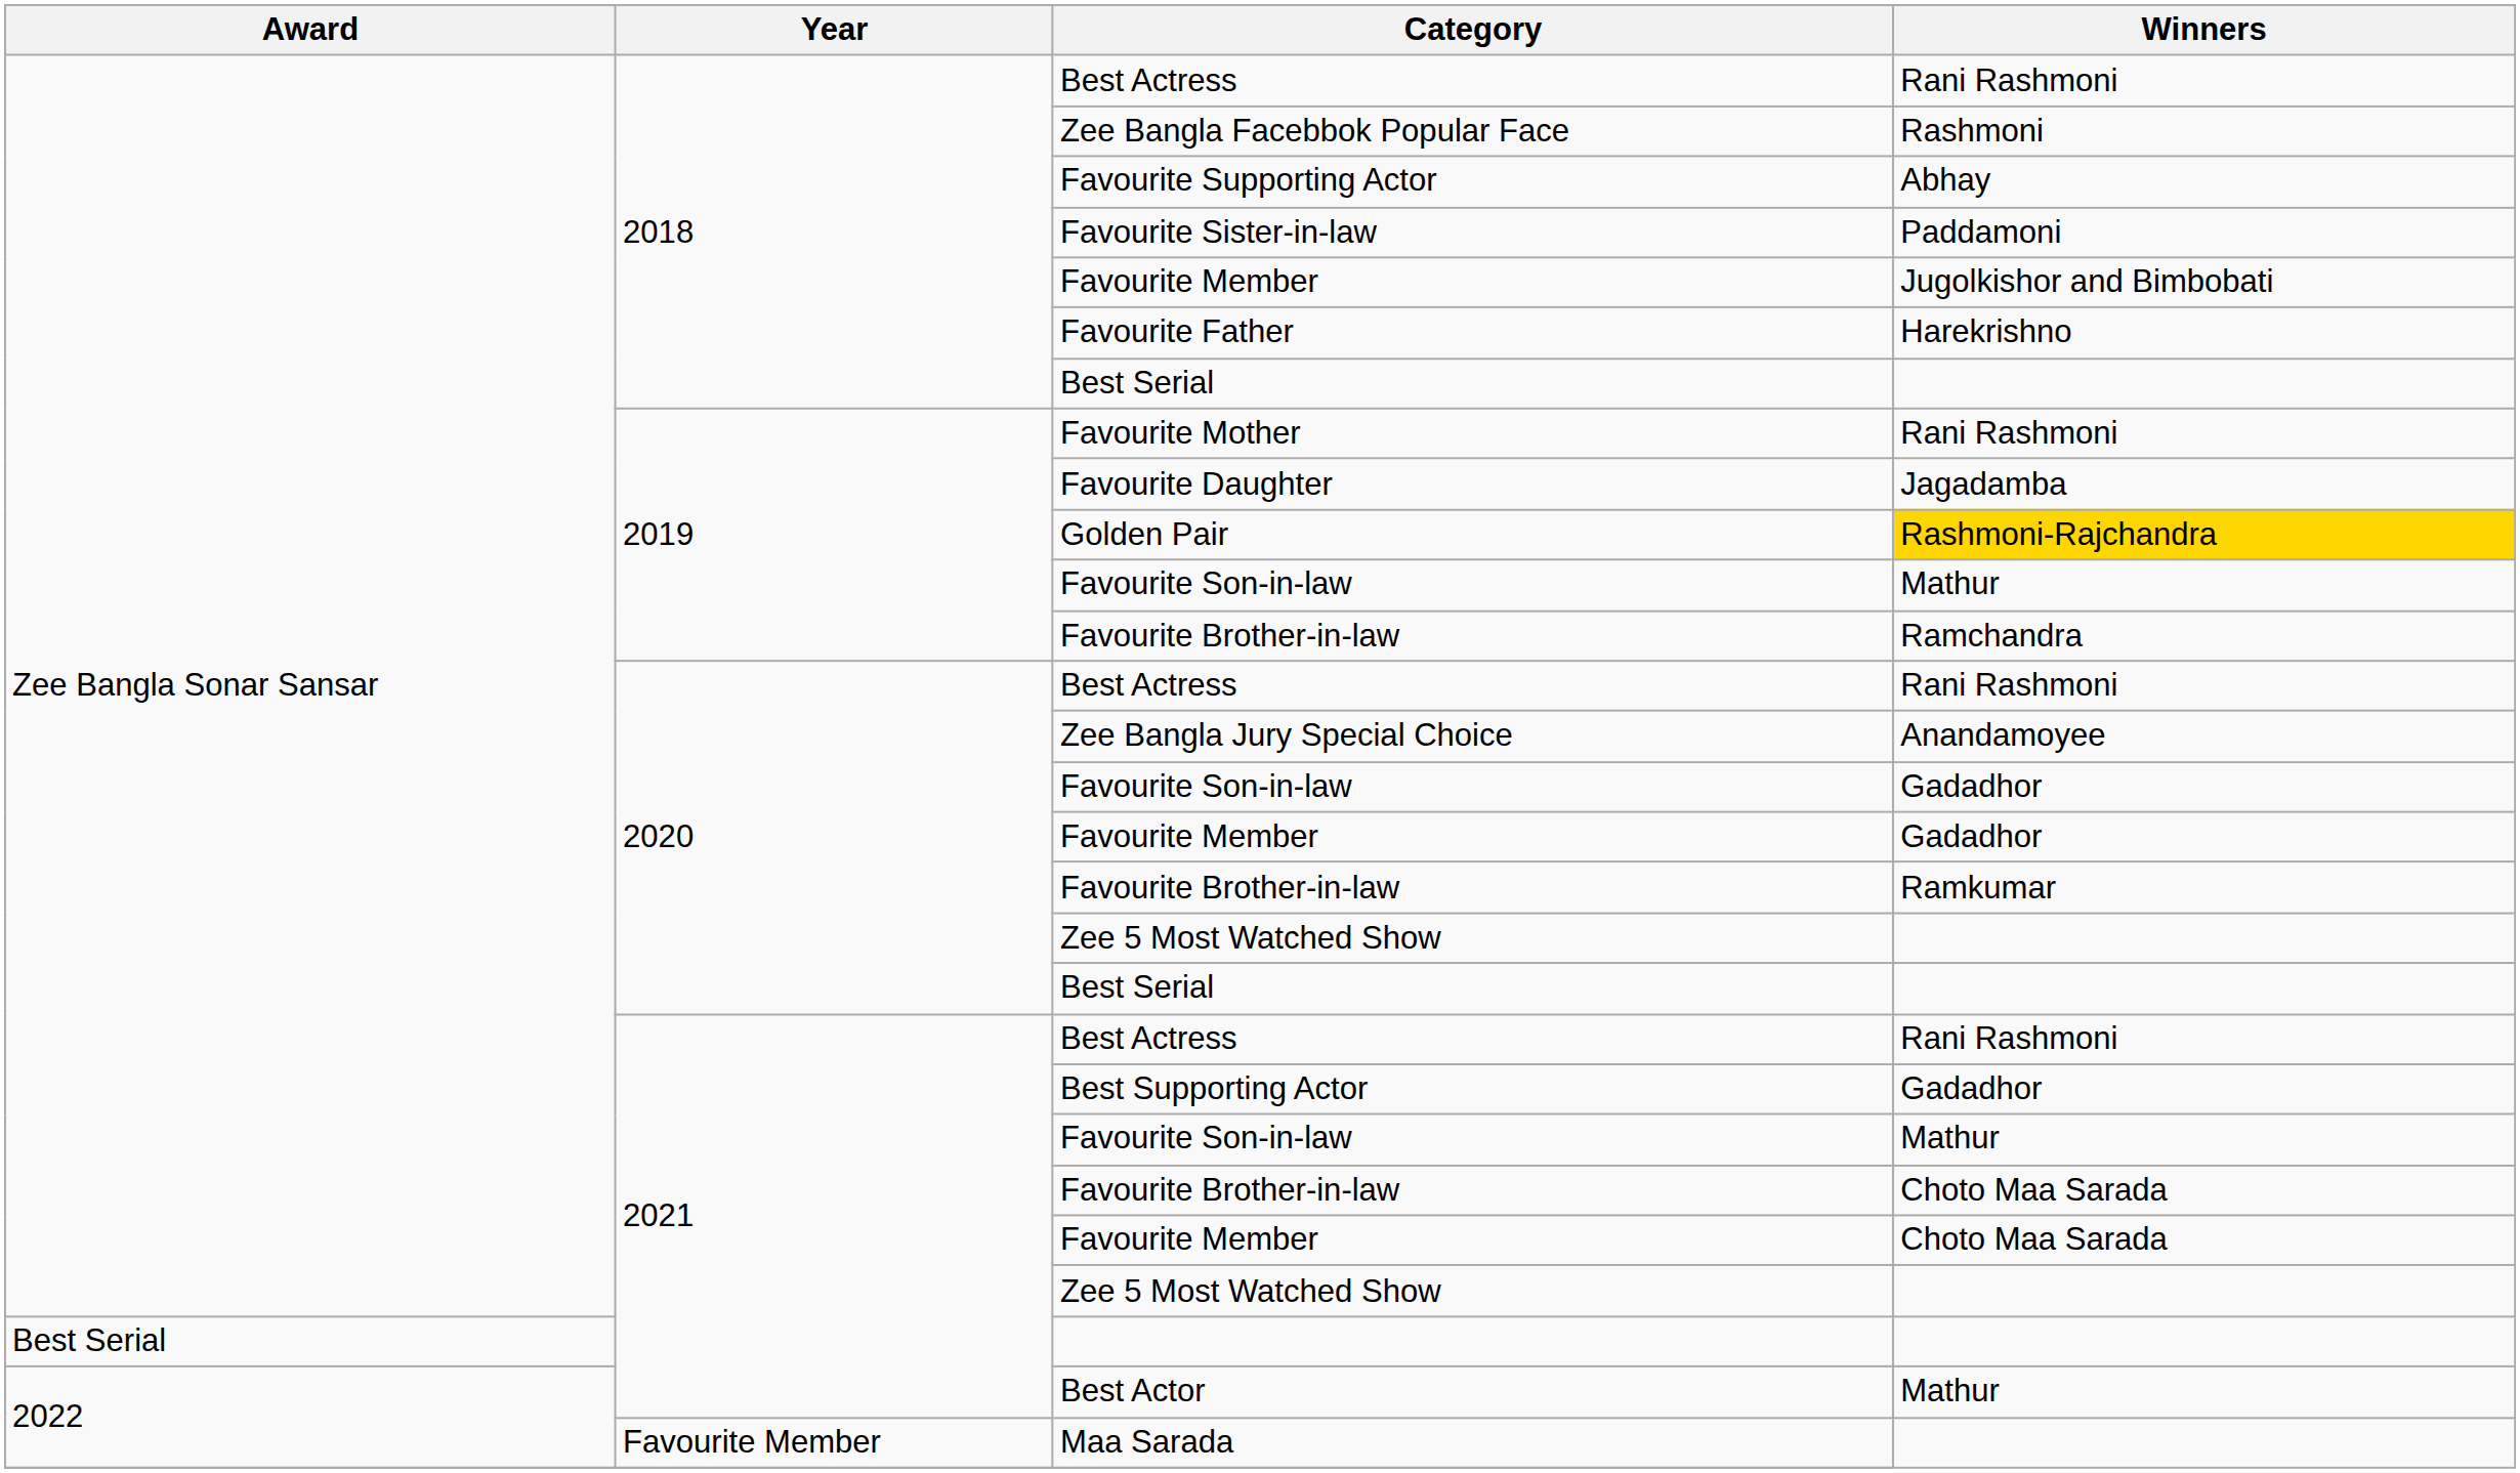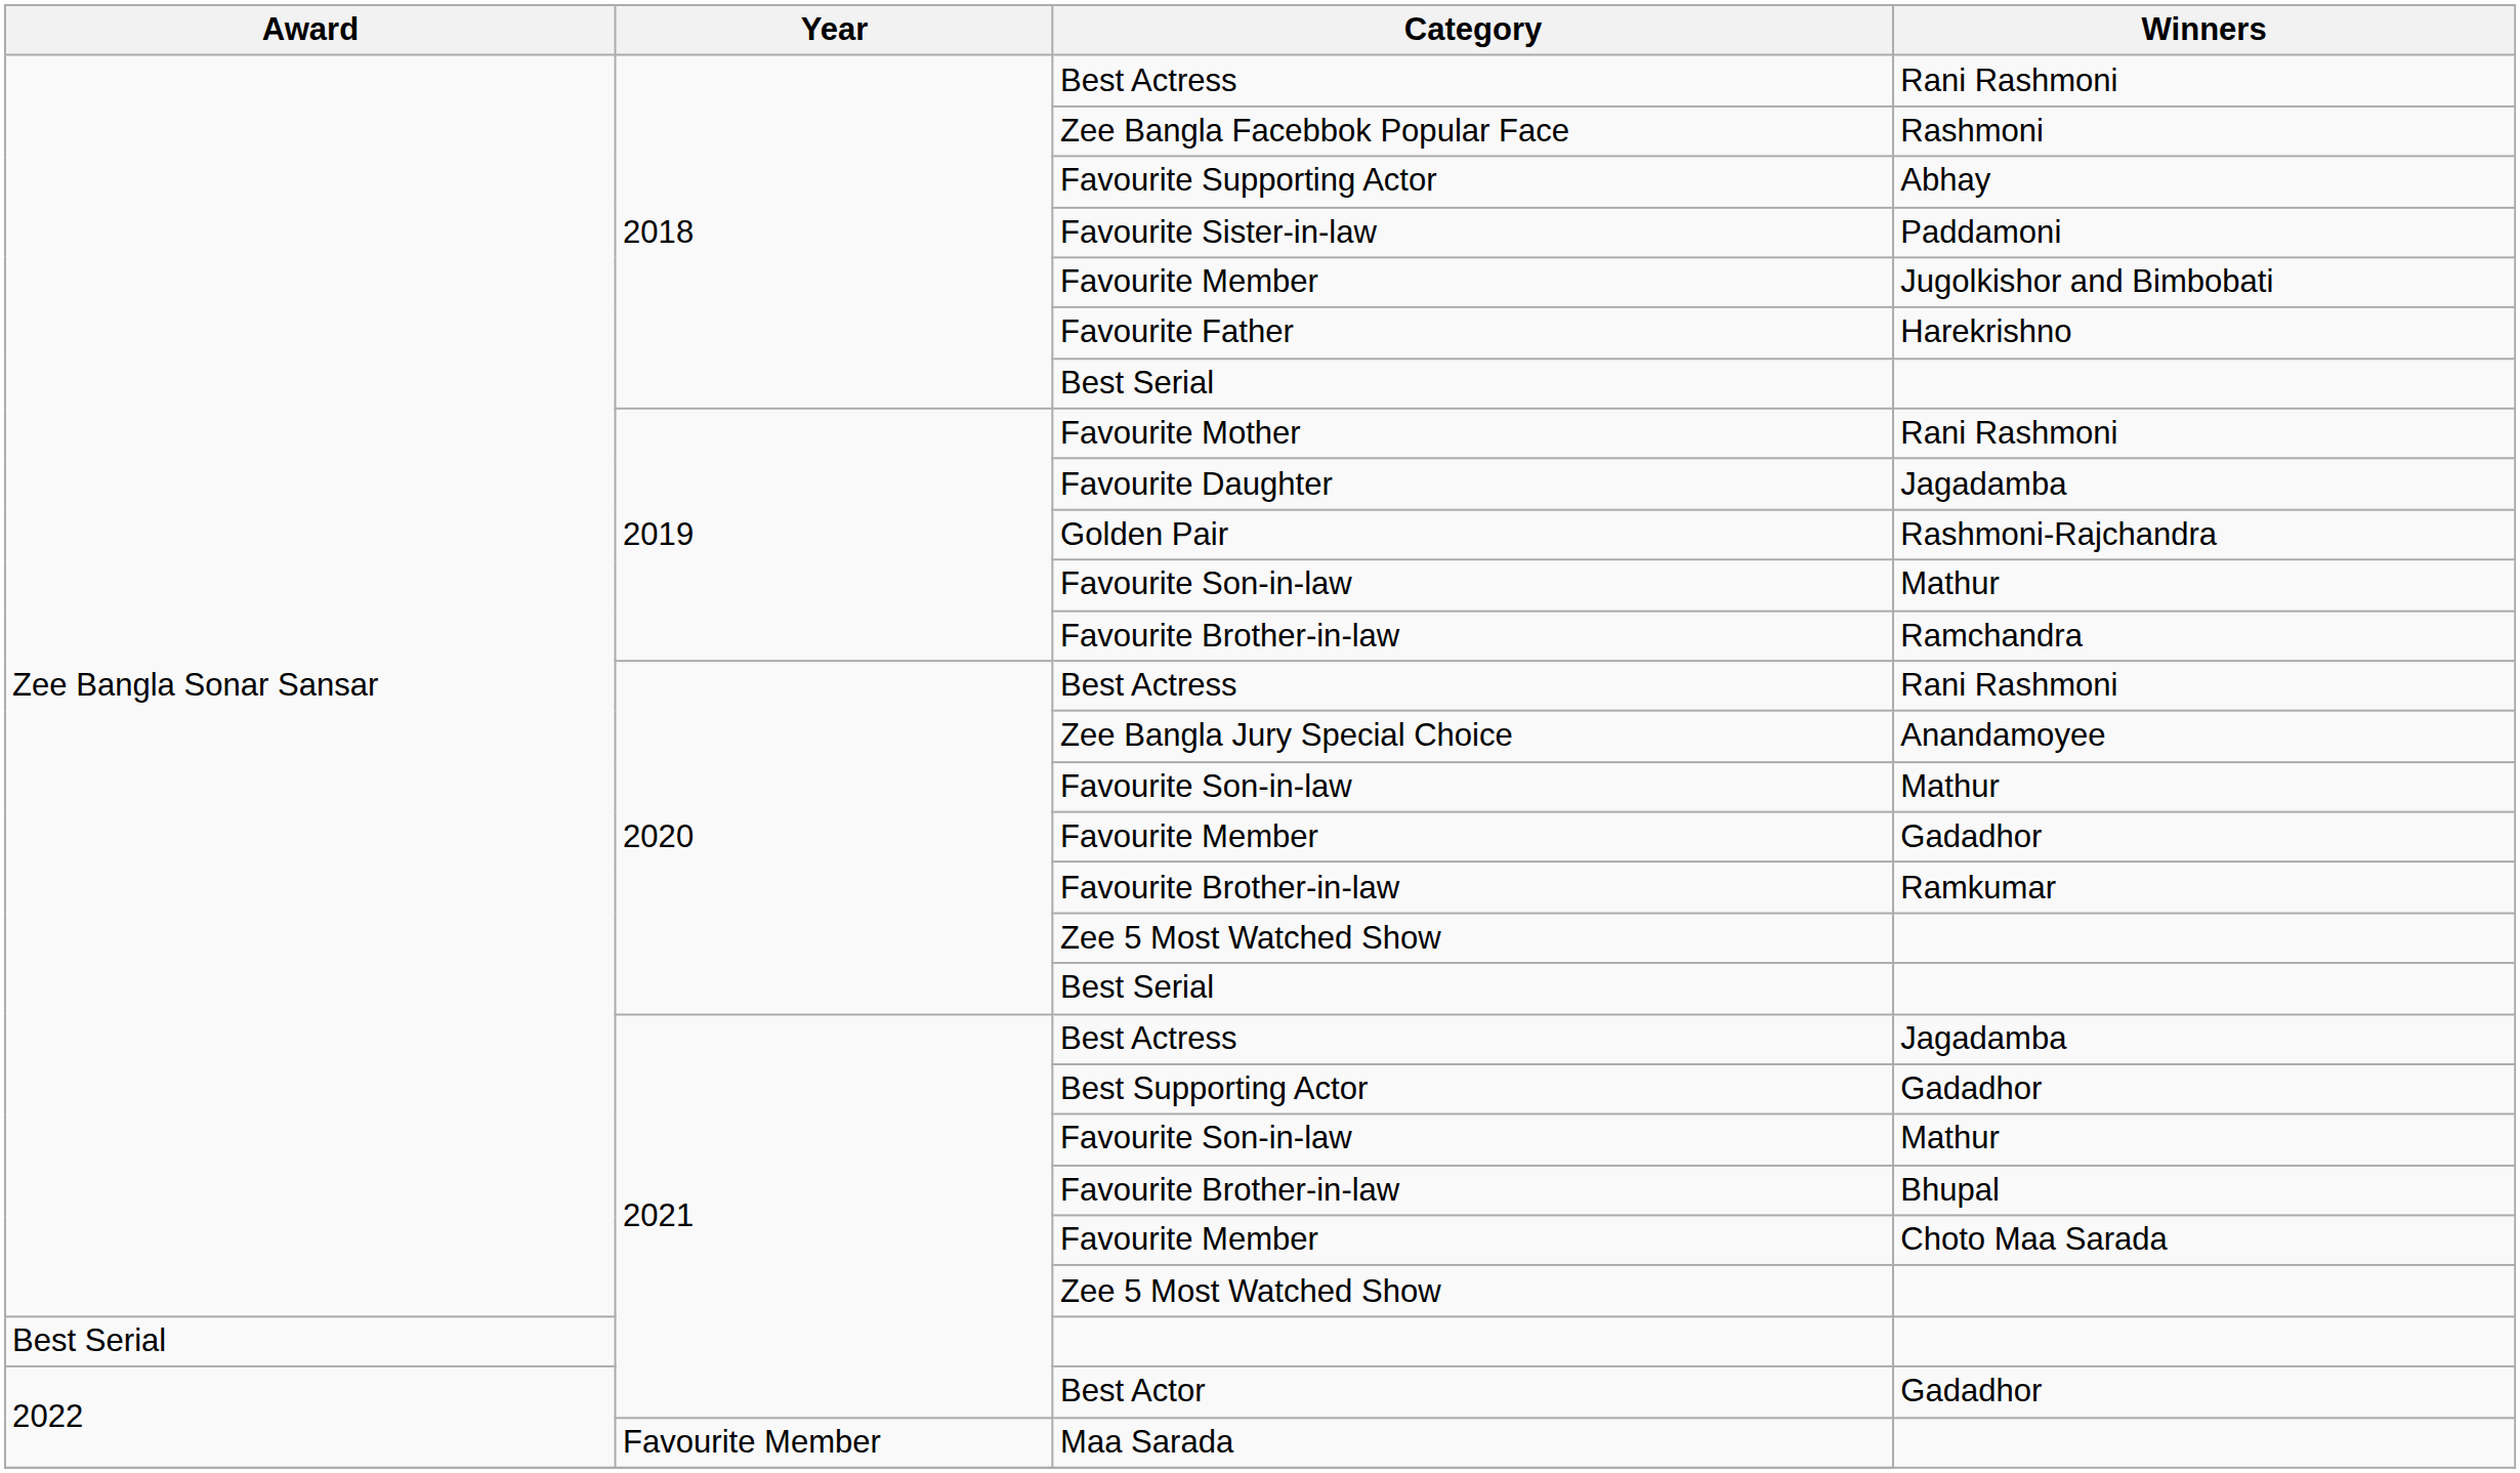Golden Pair | Winners: gold background -> no background
2020 / Favourite Son-in-law | Winners: Gadadhor -> Mathur
2021 / Best Actress | Winners: Rani Rashmoni -> Jagadamba
2021 / Favourite Brother-in-law | Winners: Choto Maa Sarada -> Bhupal
Best Actor | Winners: Mathur -> Gadadhor
